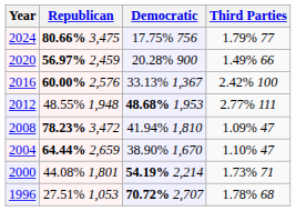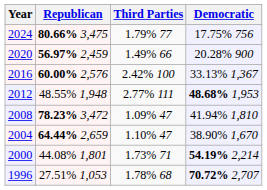columns swapped: Democratic <-> Third Parties
